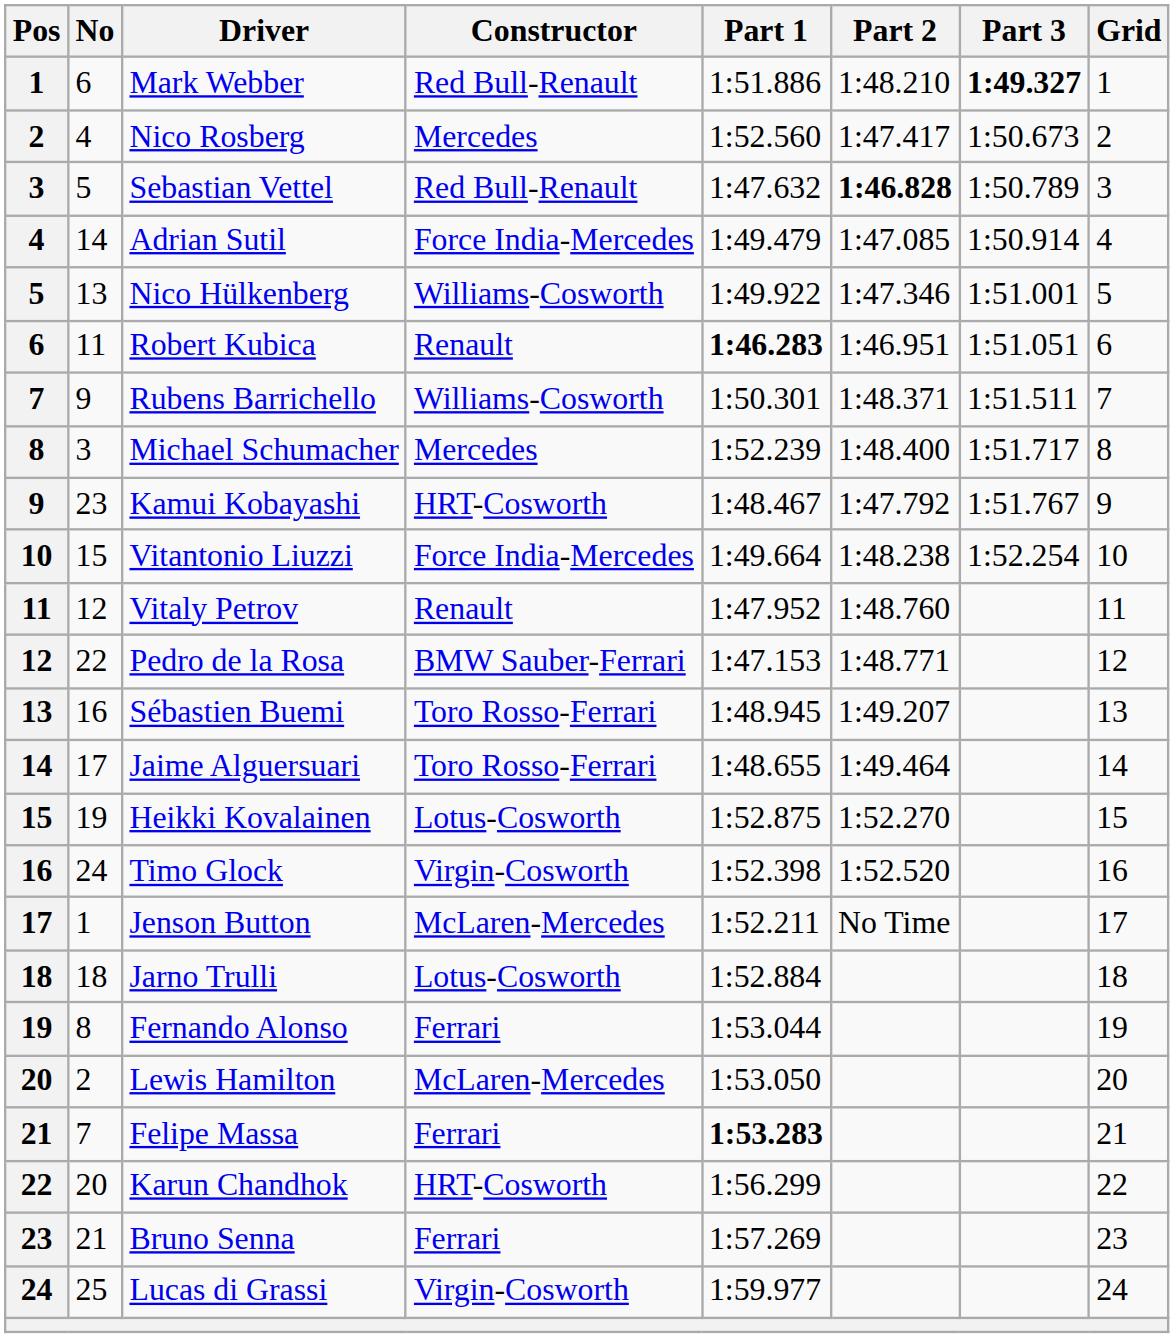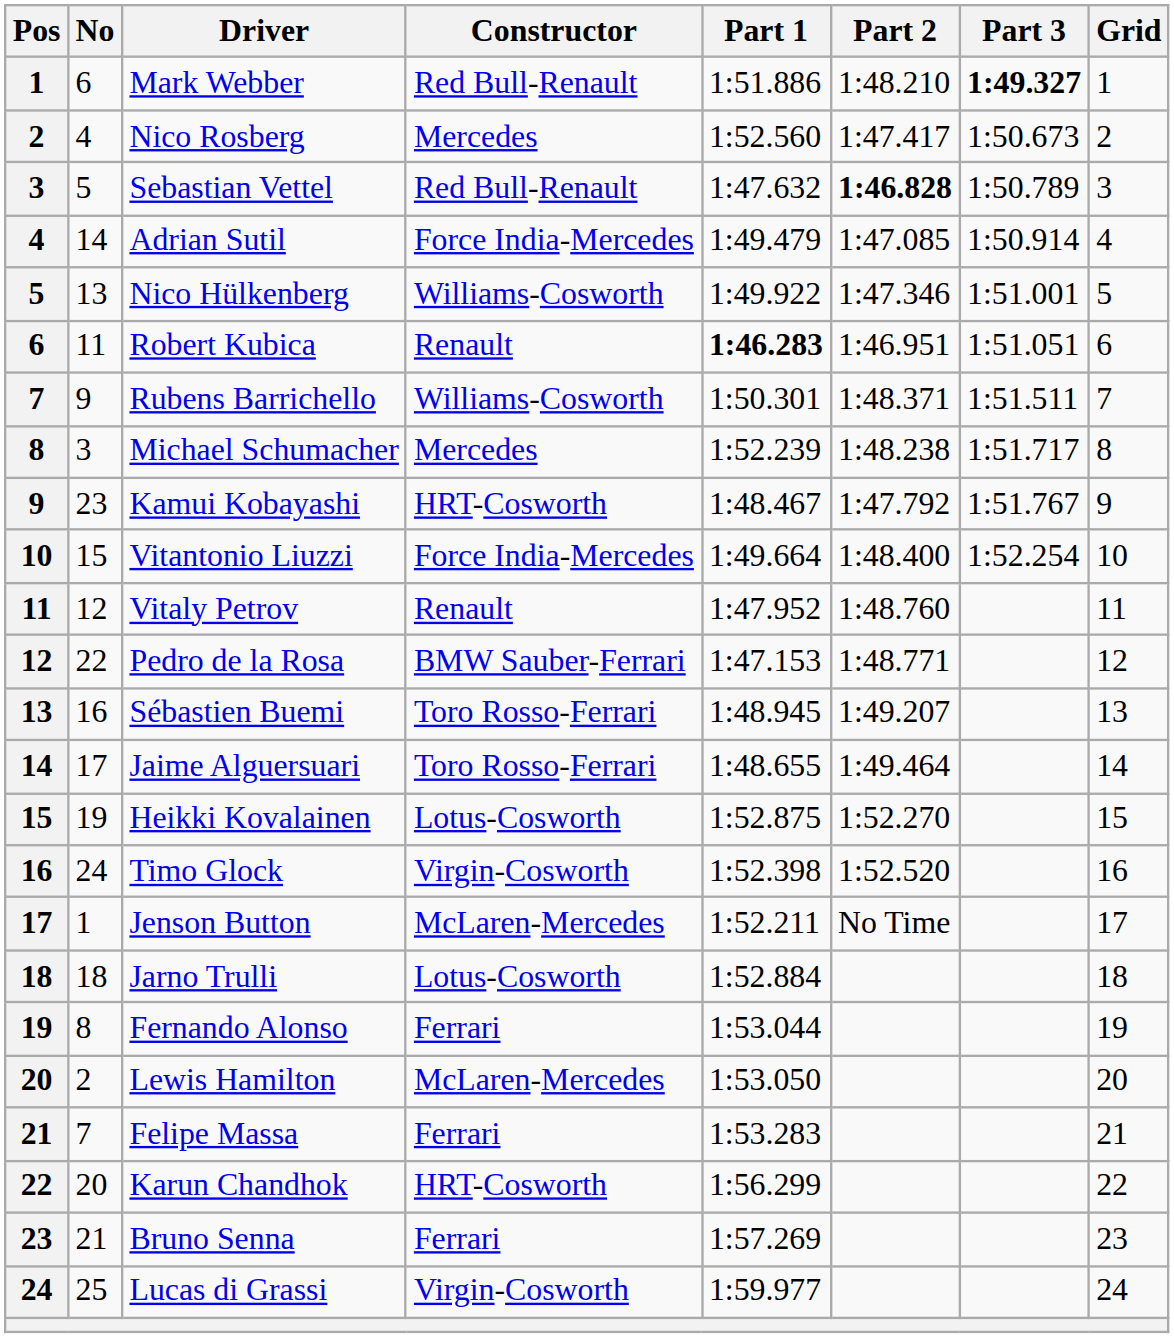Michael Schumacher | Part 2: 1:48.400 -> 1:48.238
Vitantonio Liuzzi | Part 2: 1:48.238 -> 1:48.400
Felipe Massa | Part 1: bold -> normal
